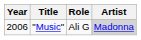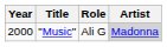"Music" | Year: 2006 -> 2000
